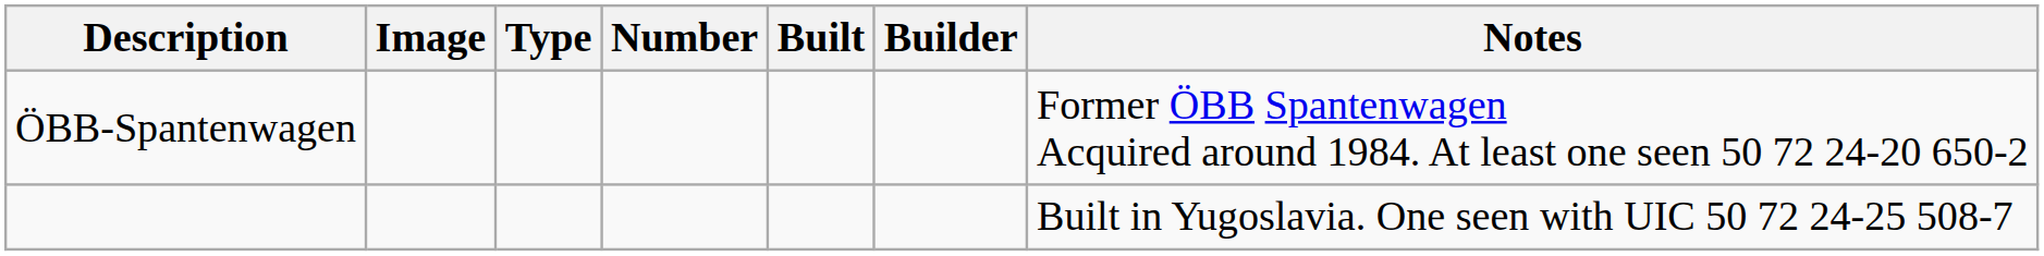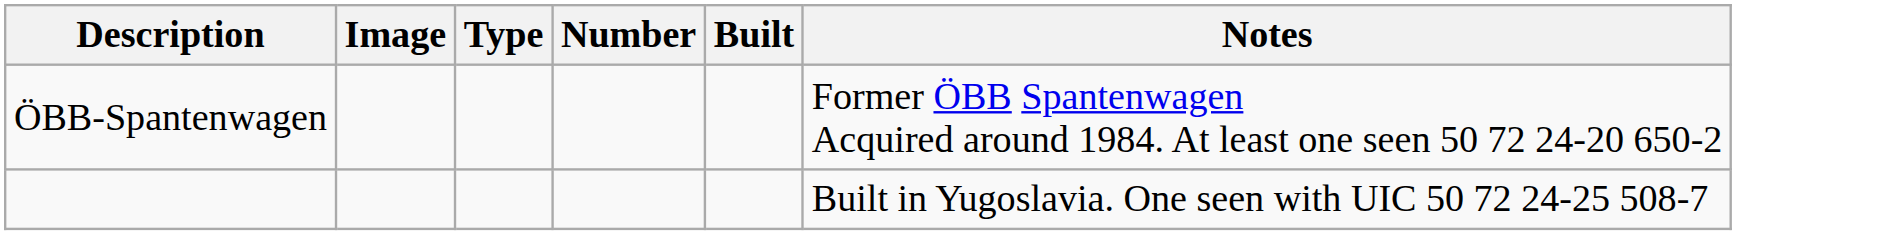- column: Builder
